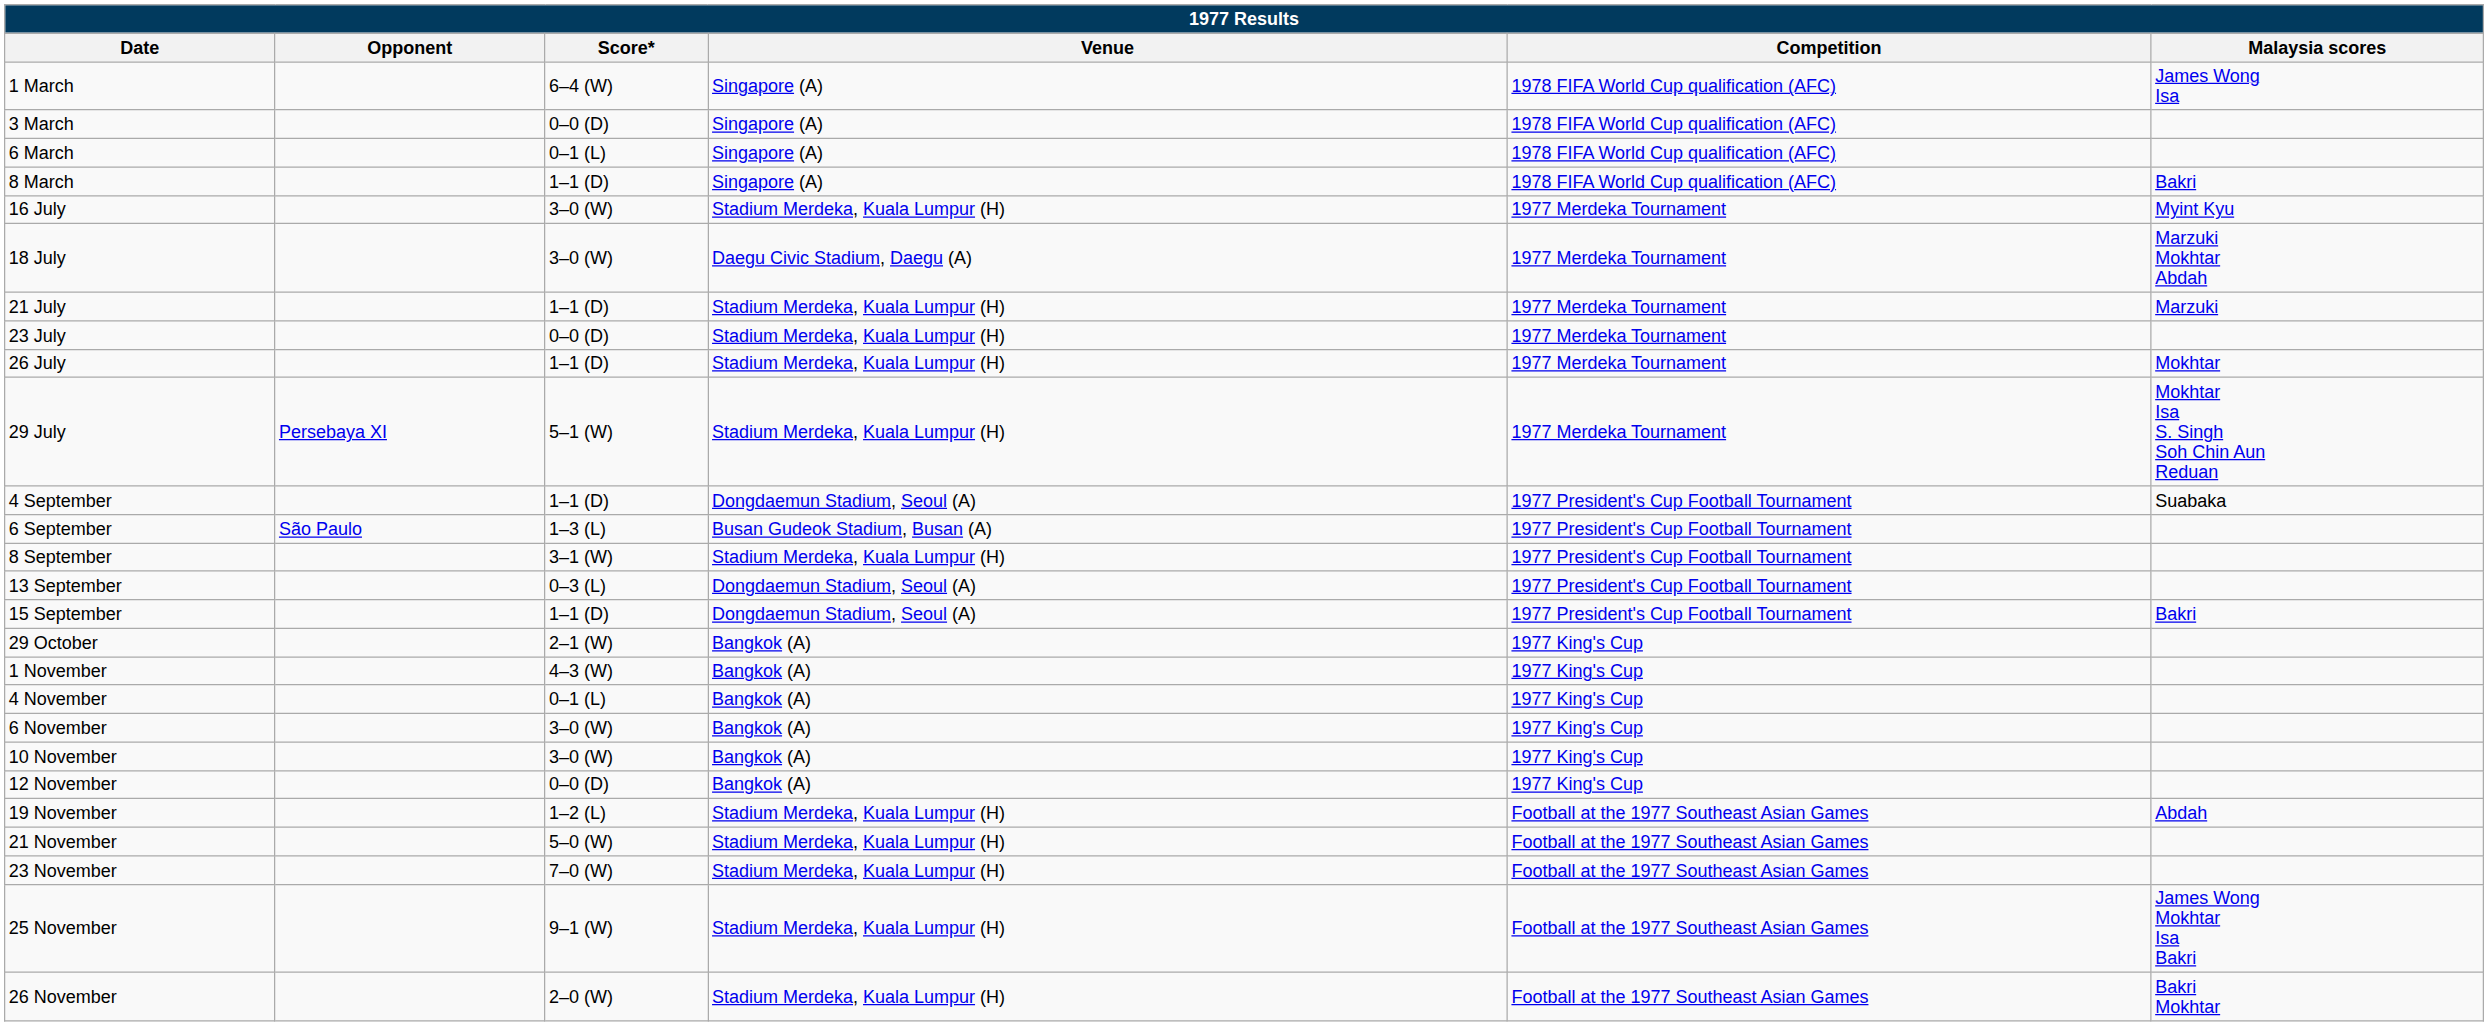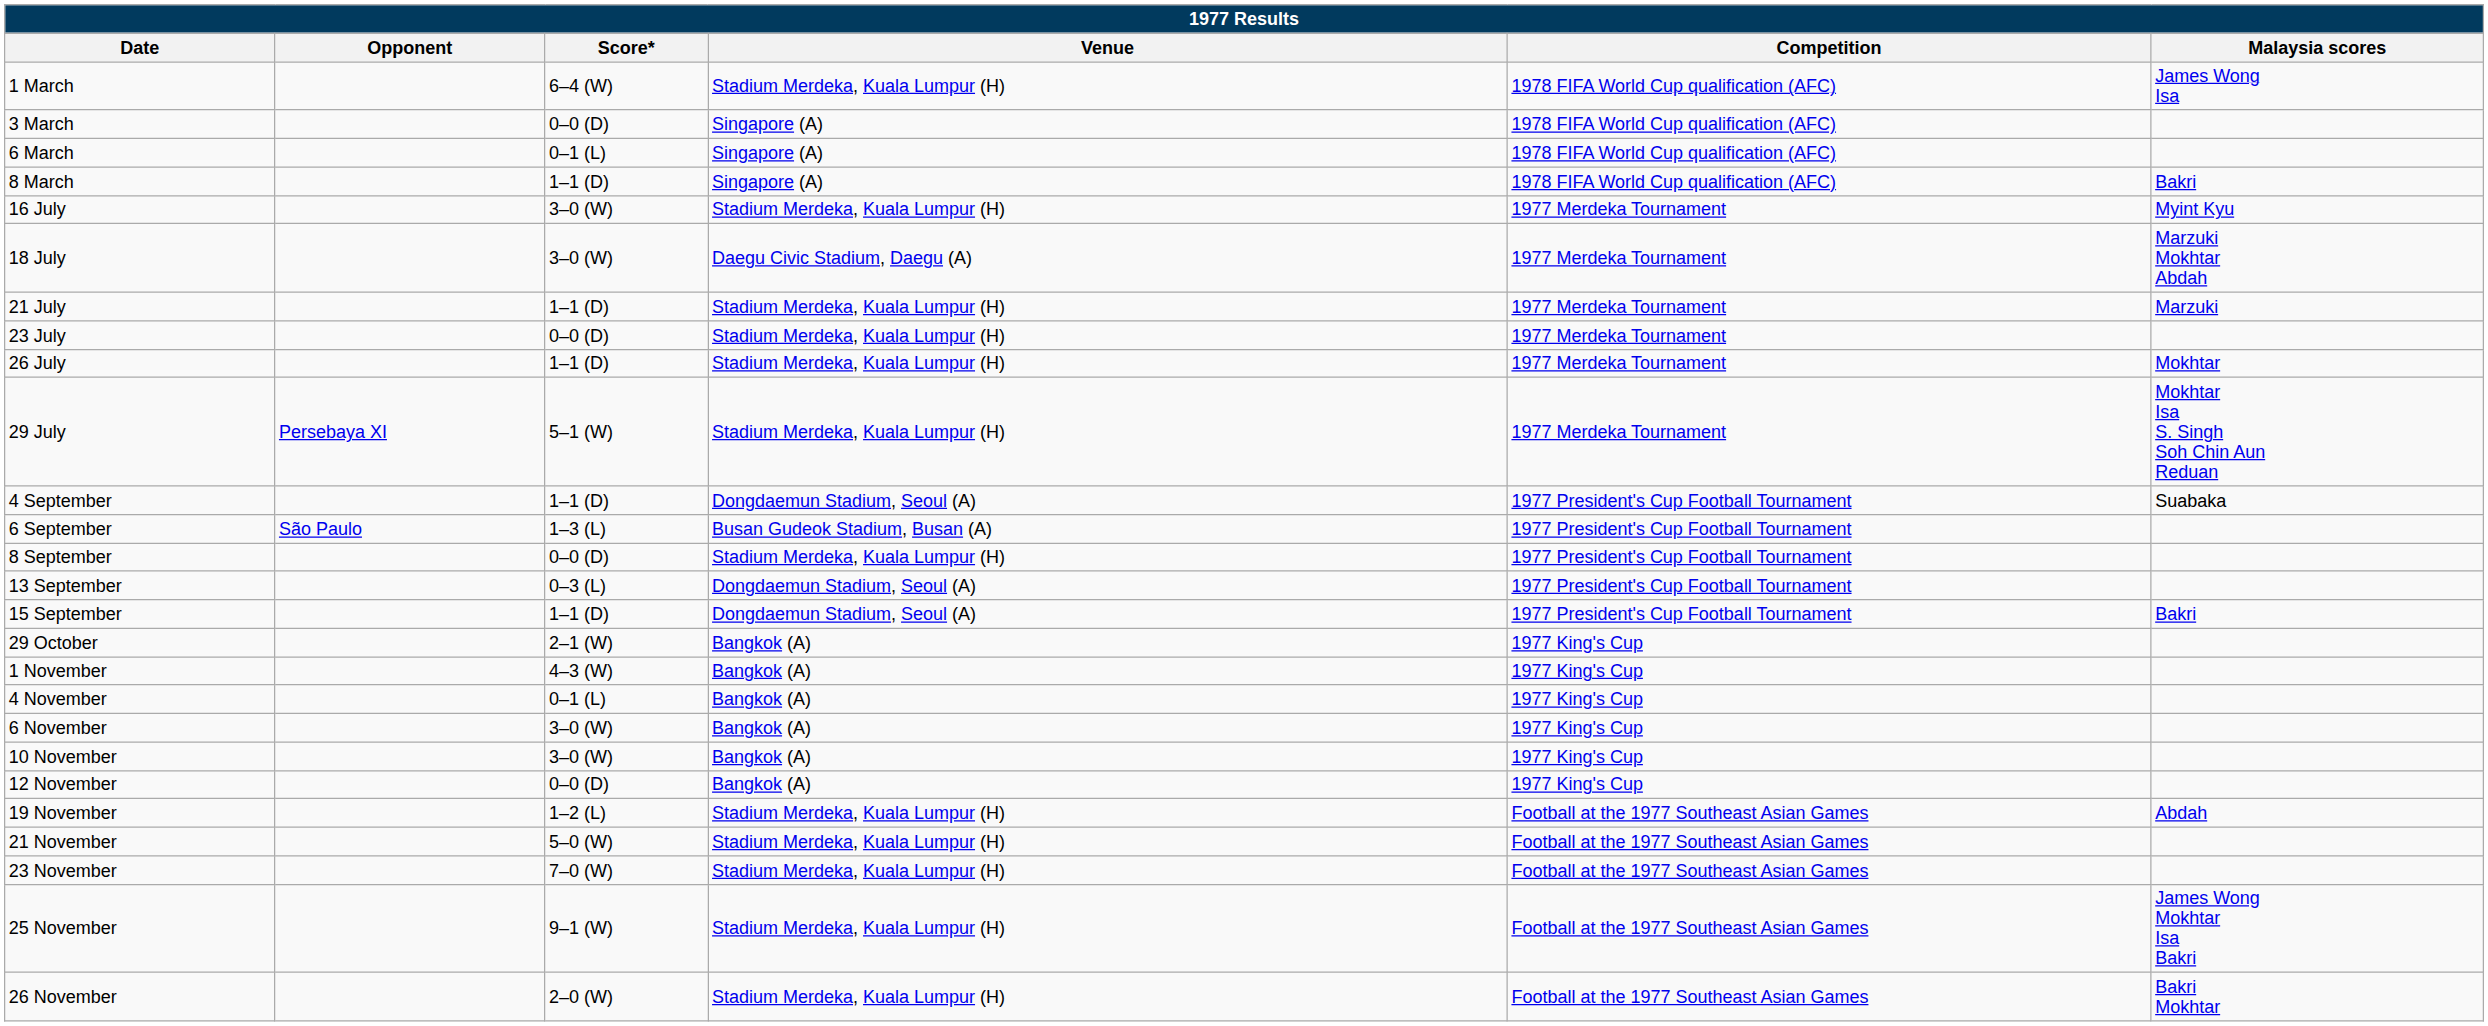1 March | Venue: Singapore (A) -> Stadium Merdeka, Kuala Lumpur (H)
8 September | Score*: 3–1 (W) -> 0–0 (D)
